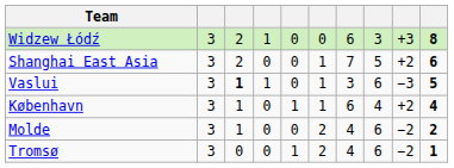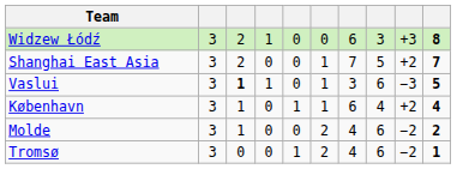Shanghai East Asia | column 10: 6 -> 7
